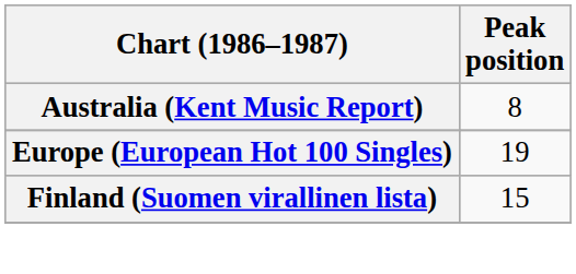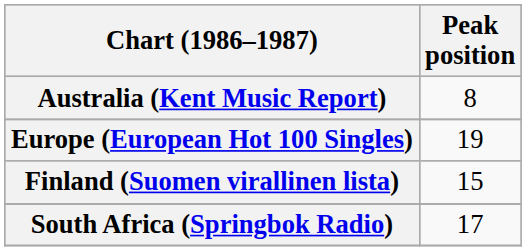+ row: South Africa (Springbok Radio) | 17
